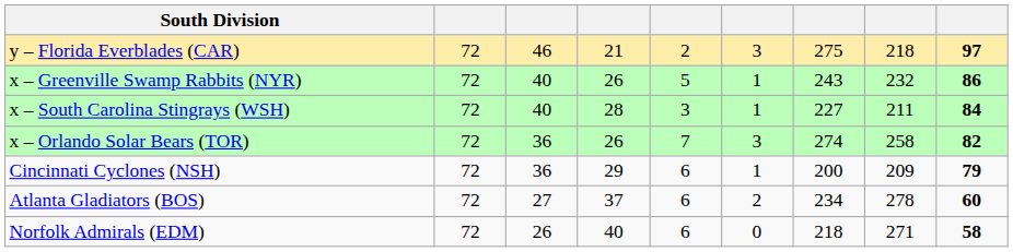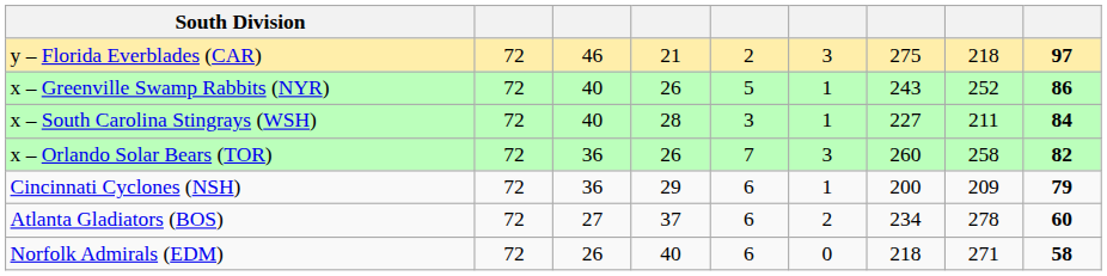x – Greenville Swamp Rabbits (NYR) | column 8: 232 -> 252
x – Orlando Solar Bears (TOR) | column 7: 274 -> 260
